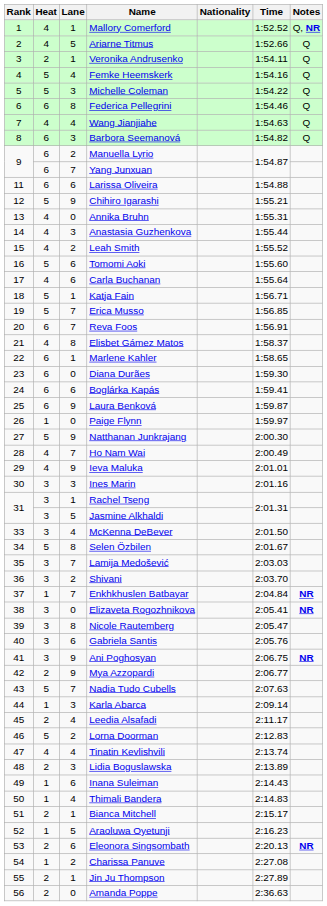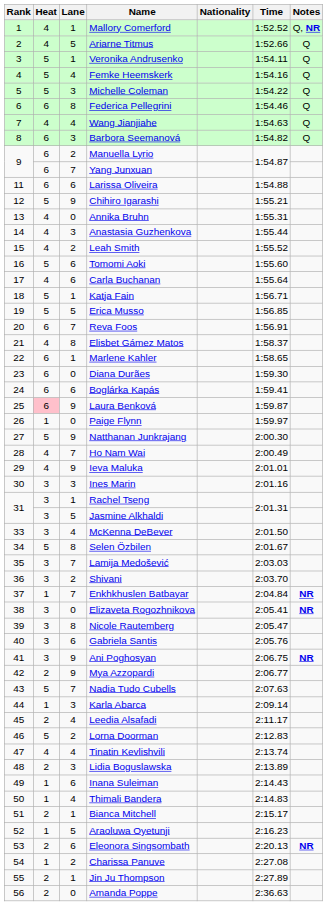Veronika Andrusenko | Heat: 2 -> 5
Erica Musso | Lane: 7 -> 5
Laura Benková | Heat: no background -> pink background
